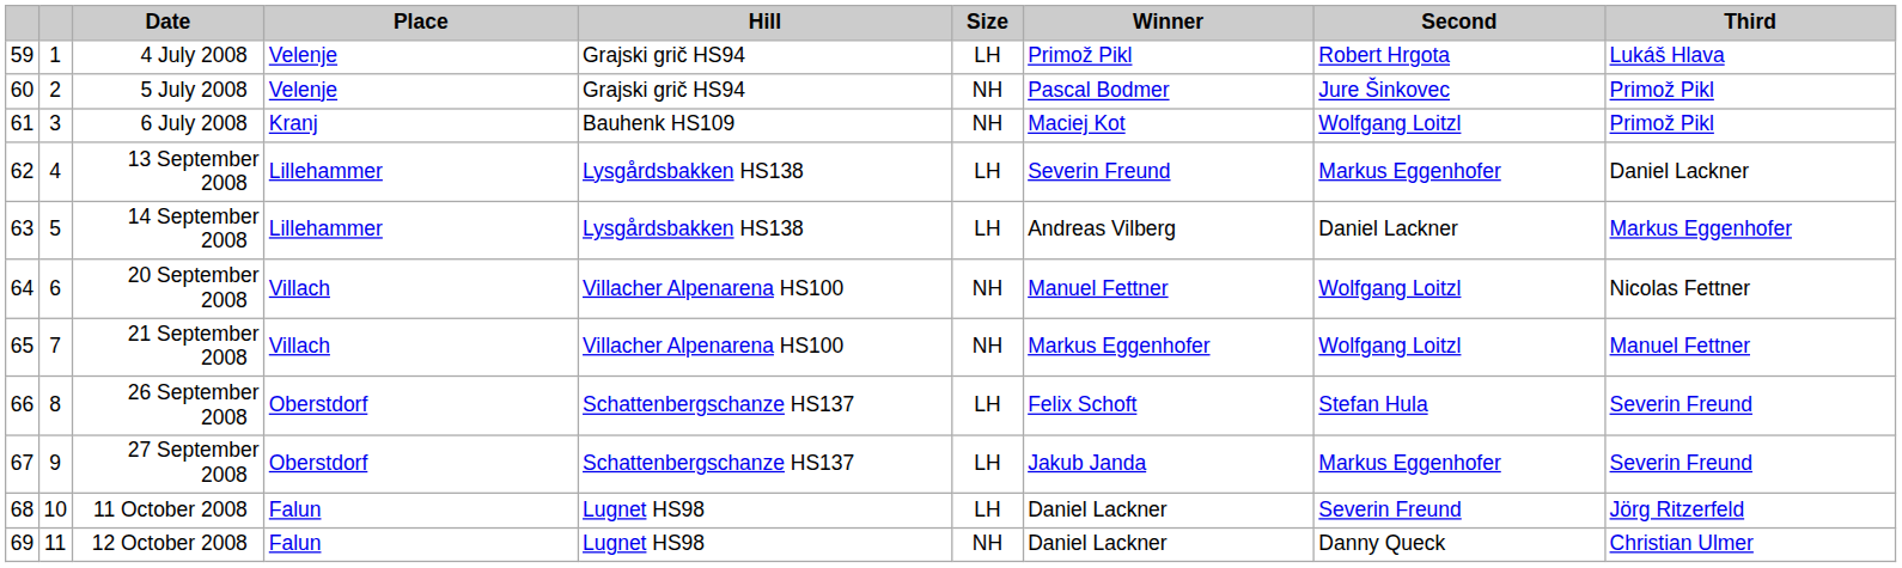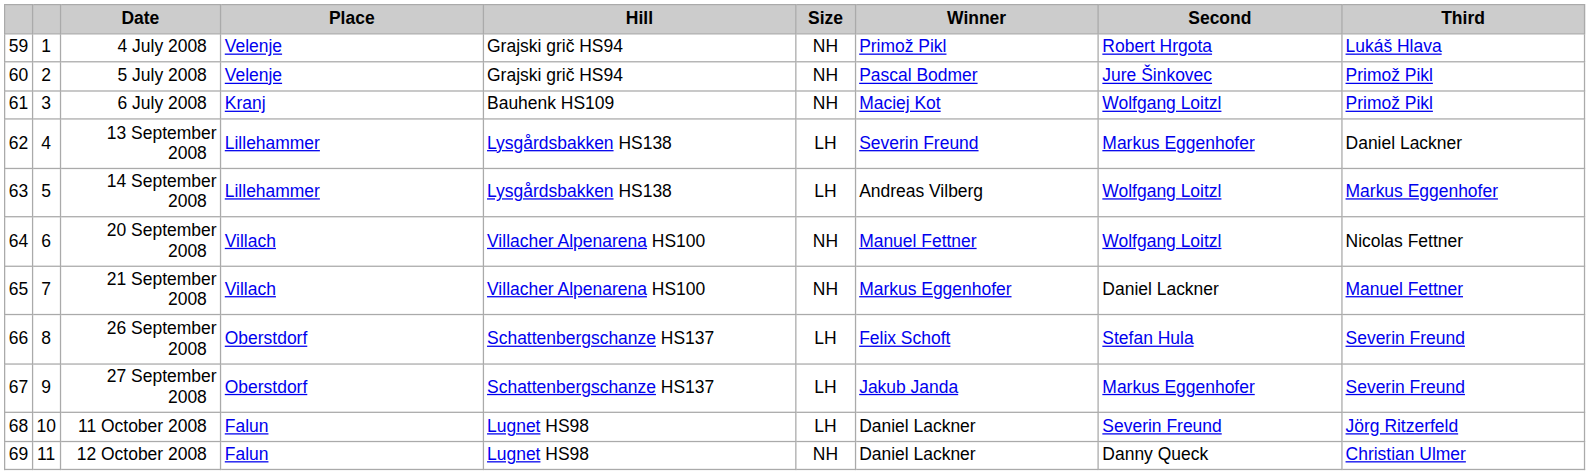4 July 2008 | Size: LH -> NH
14 September 2008 | Second: Daniel Lackner -> Wolfgang Loitzl
21 September 2008 | Second: Wolfgang Loitzl -> Daniel Lackner
